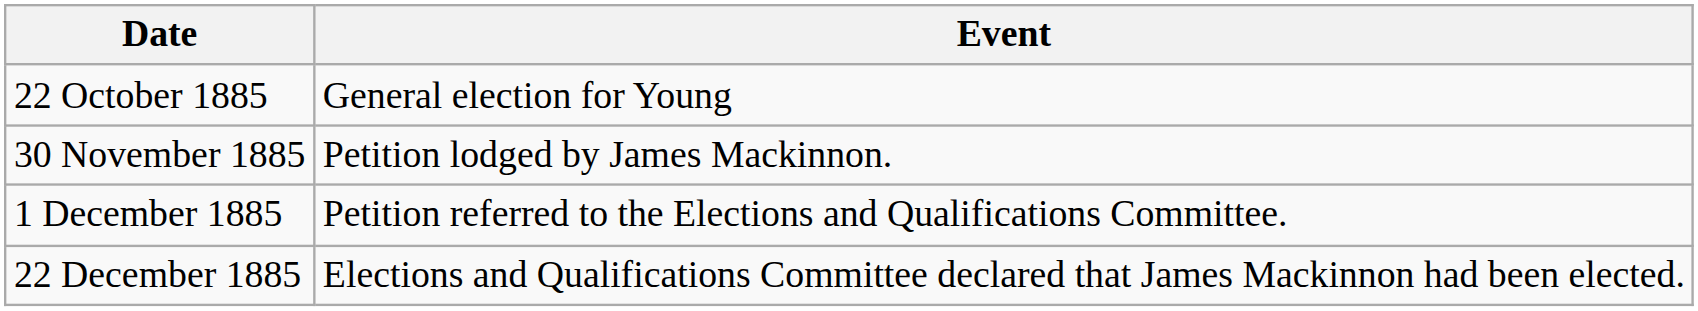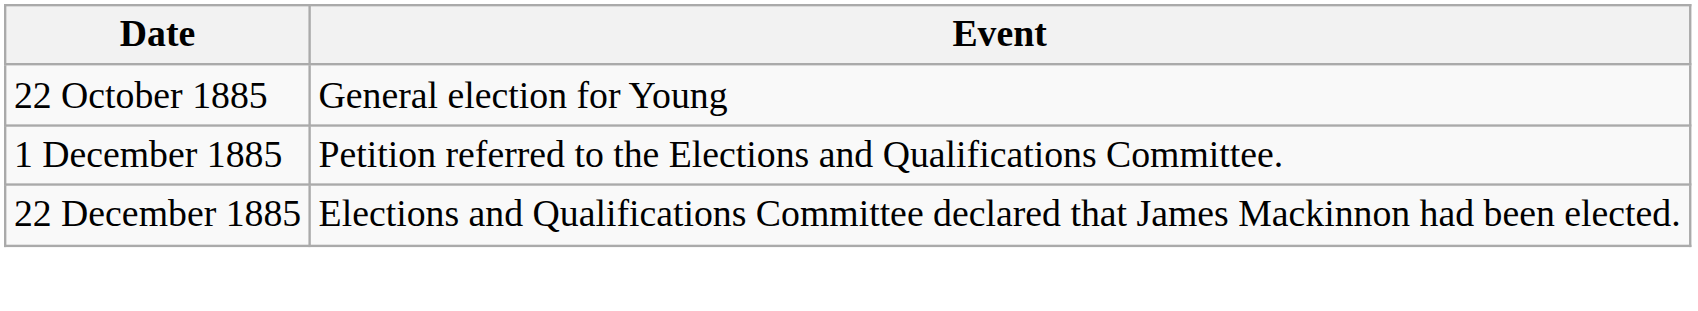- row: 30 November 1885 | Petition lodged by James Mackinnon.
